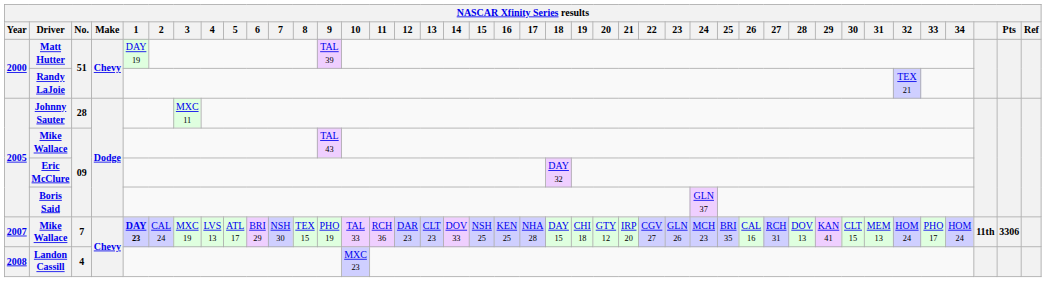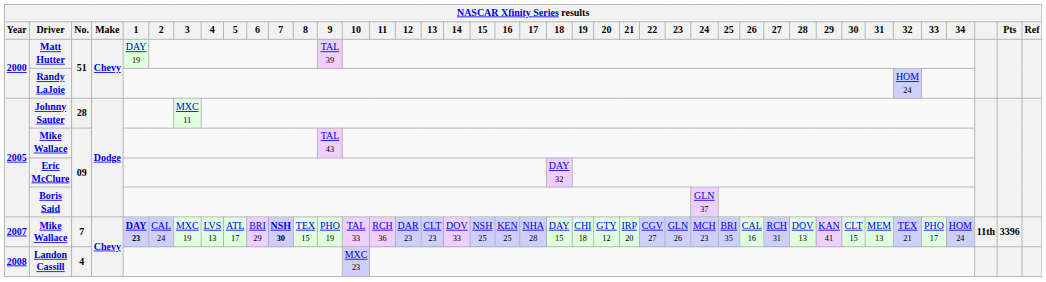Randy LaJoie | 32: TEX 21 -> HOM 24
Mike Wallace / 7 | 7: normal -> bold
Mike Wallace / 7 | 32: HOM 24 -> TEX 21
Mike Wallace / 7 | Pts: 3306 -> 3396
